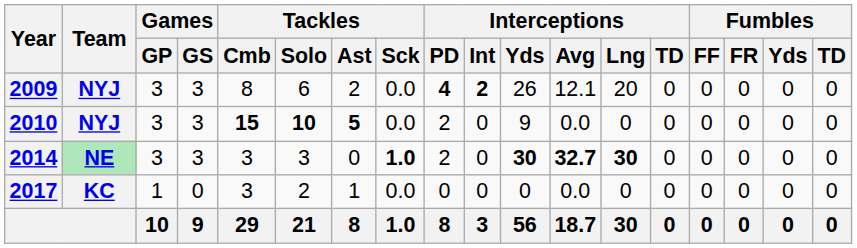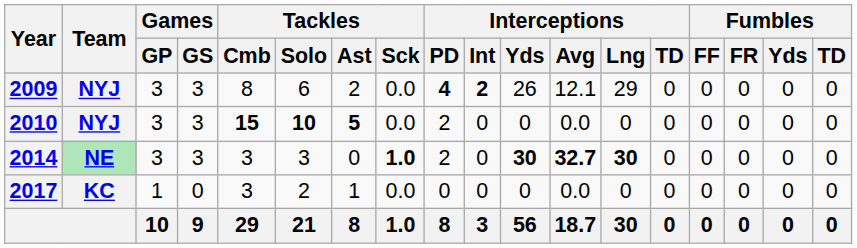2009 | Interceptions / Lng: 20 -> 29
2010 | Interceptions / Yds: 9 -> 0
